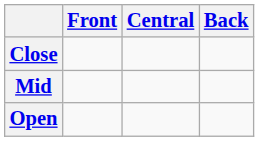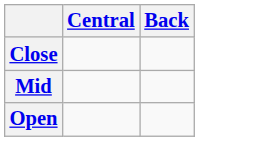- column: Front
